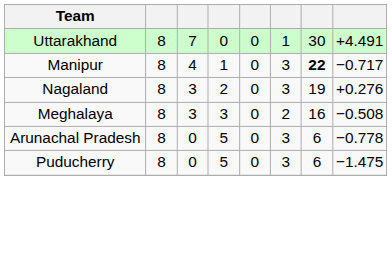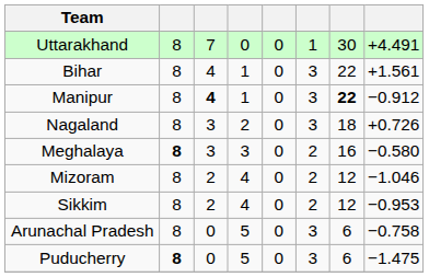+ row: Bihar | 8 | 4 | 1 | 0 | 3 | 22 | +1.561
Manipur | column 3: normal -> bold
Manipur | column 8: −0.717 -> −0.912
Nagaland | column 7: 19 -> 18
Nagaland | column 8: +0.276 -> +0.726
Meghalaya | column 2: normal -> bold
Meghalaya | column 8: −0.508 -> −0.580
+ row: Mizoram | 8 | 2 | 4 | 0 | 2 | 12 | −1.046
+ row: Sikkim | 8 | 2 | 4 | 0 | 2 | 12 | −0.953
Arunachal Pradesh | column 8: −0.778 -> −0.758
Puducherry | column 2: normal -> bold
